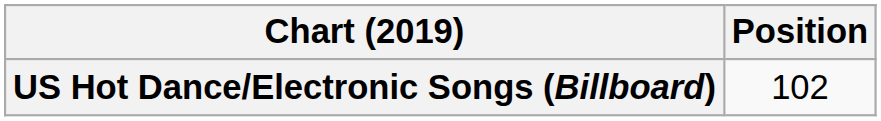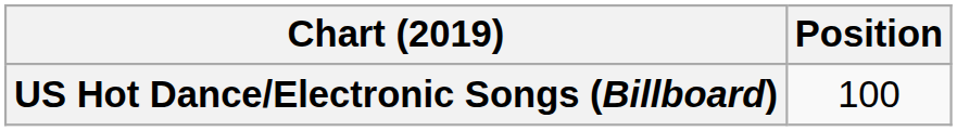US Hot Dance/Electronic Songs (Billboard) | Position: 102 -> 100
